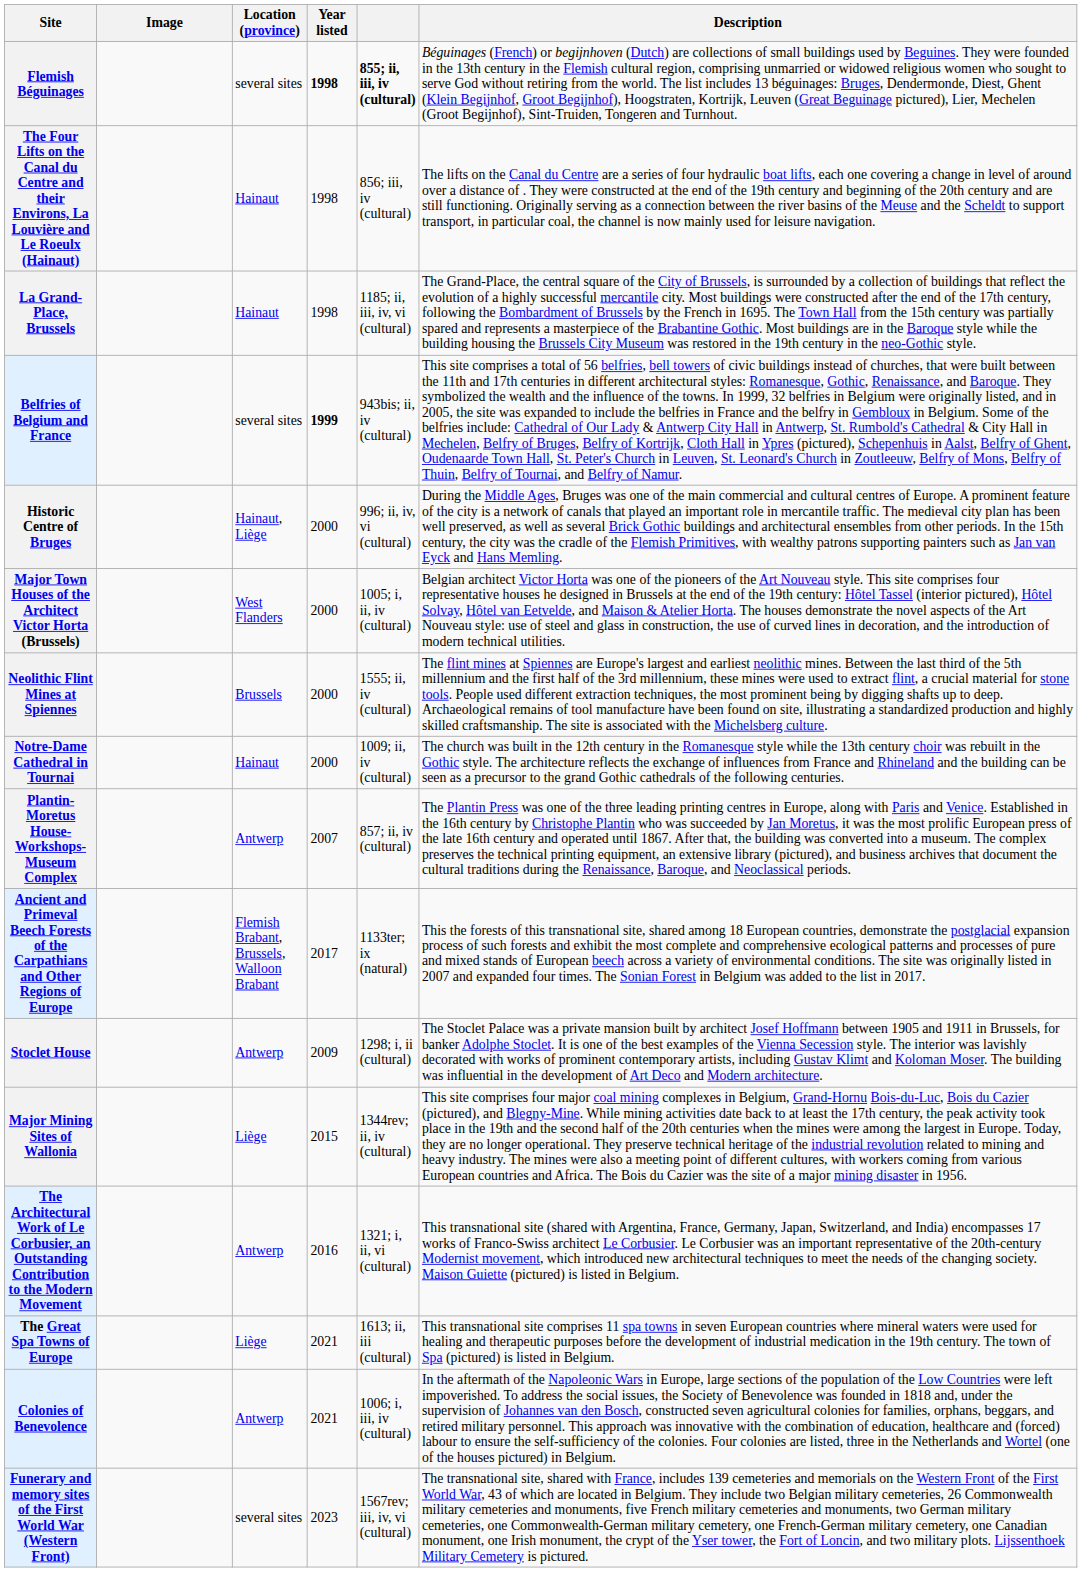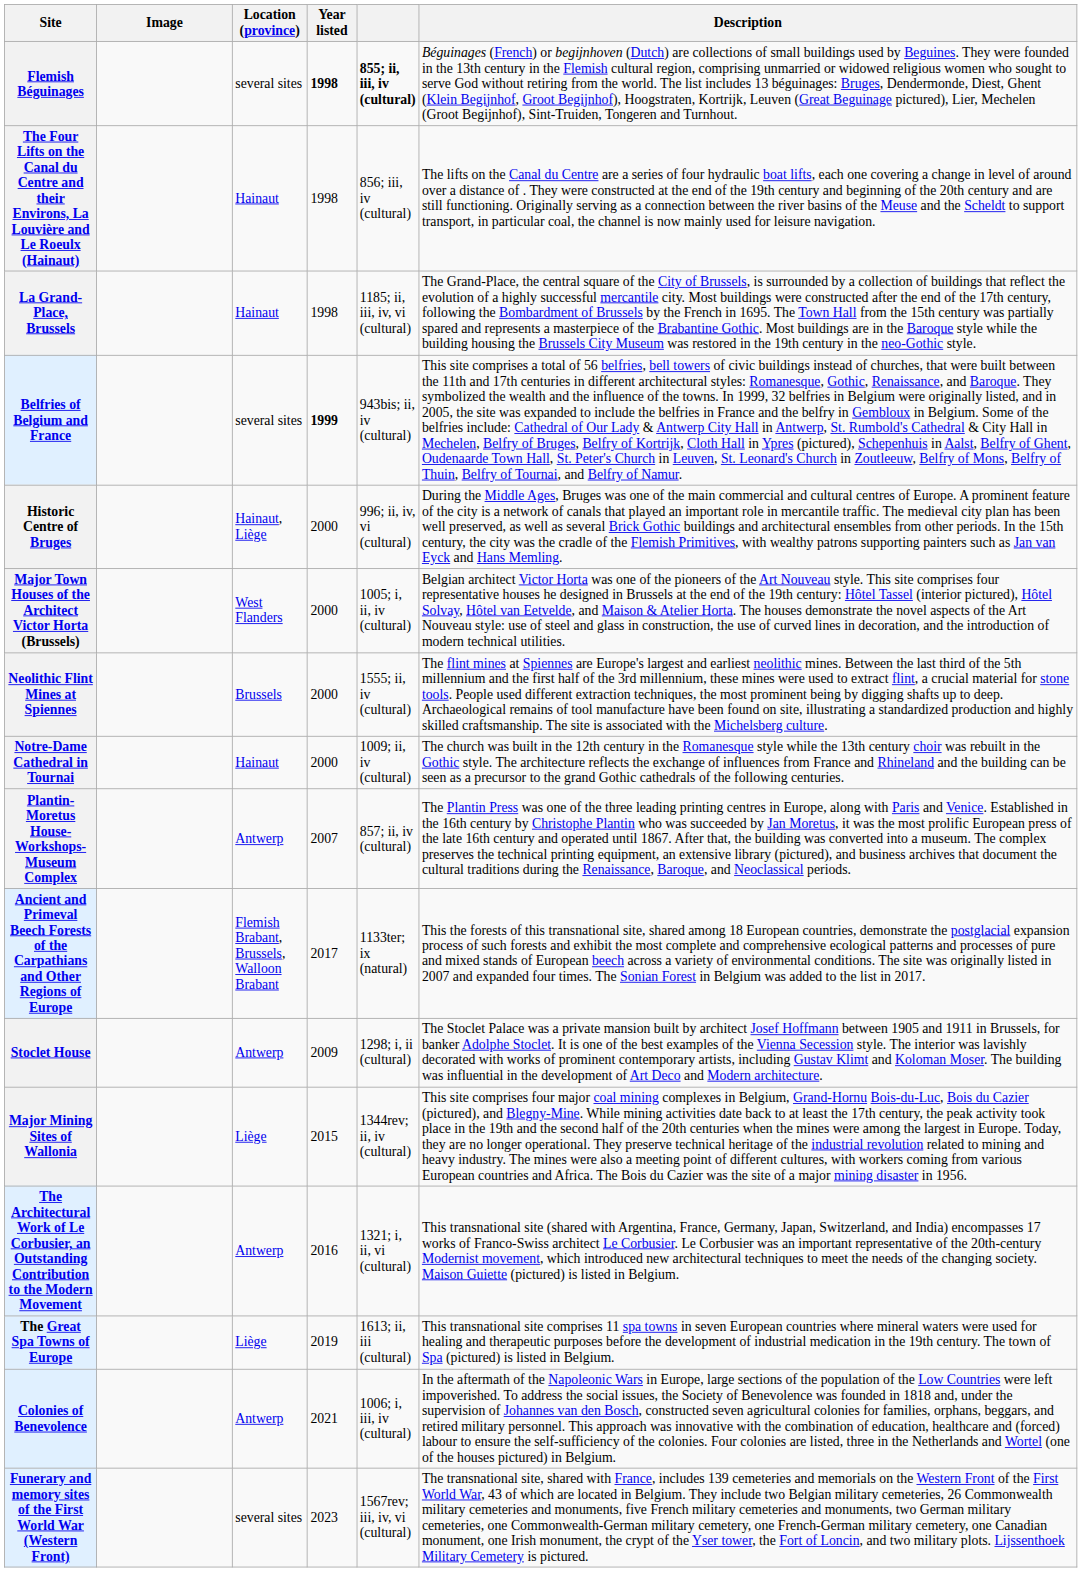The Great Spa Towns of Europe | Year listed: 2021 -> 2019
